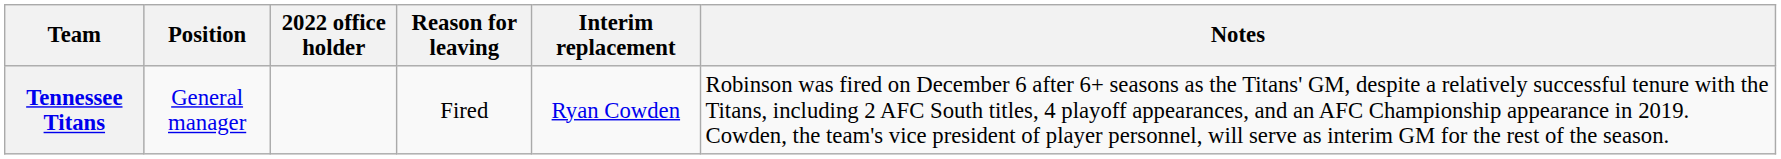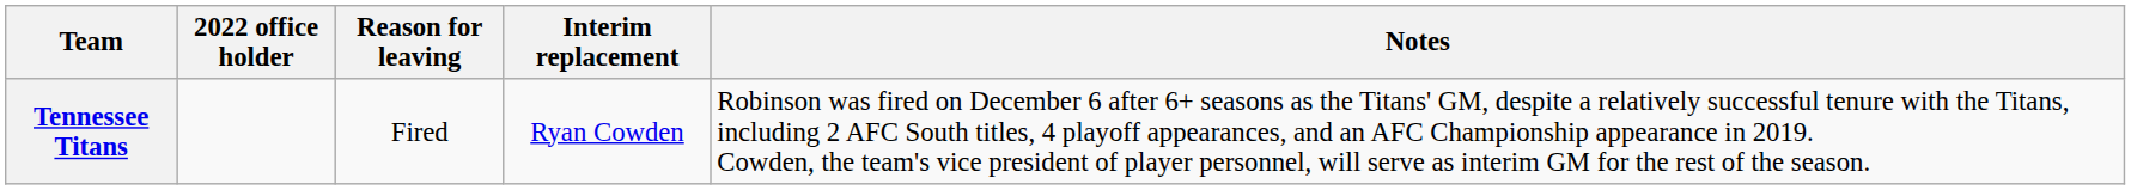- column: Position | General manager
